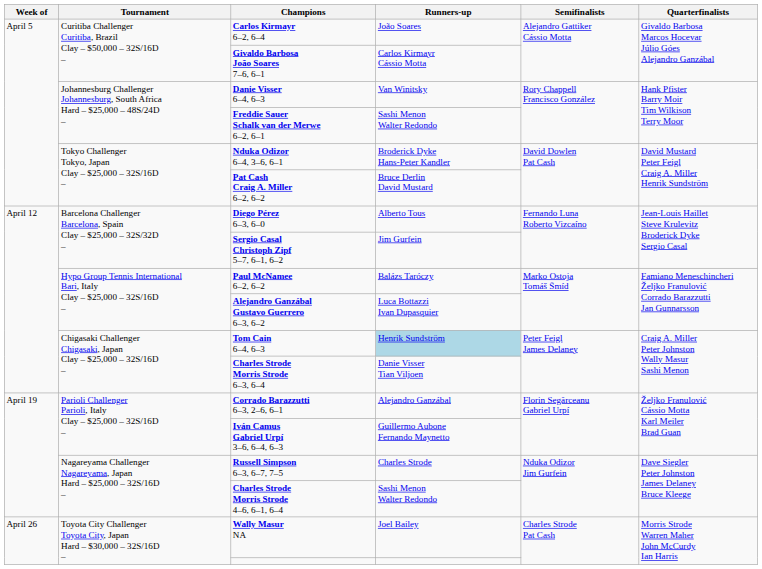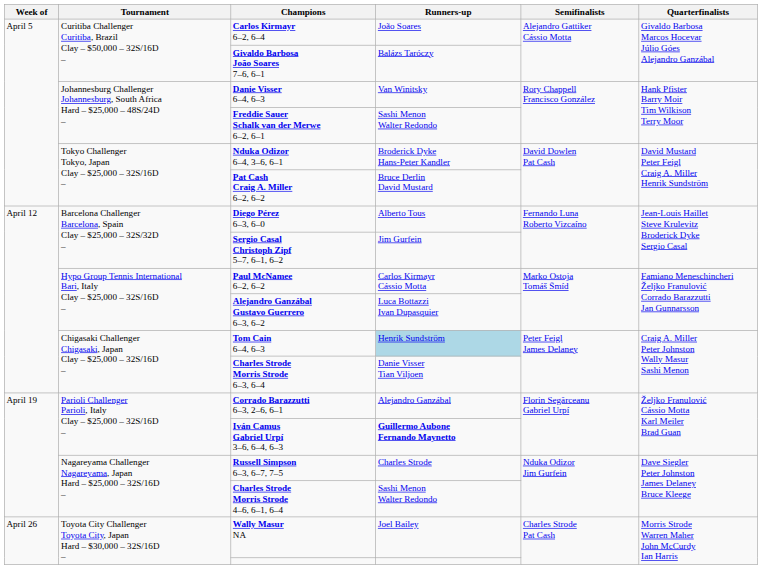Givaldo Barbosa João Soares 7–6, 6–1 | Runners-up: Carlos Kirmayr Cássio Motta -> Balázs Taróczy
Paul McNamee 6–2, 6–2 | Runners-up: Balázs Taróczy -> Carlos Kirmayr Cássio Motta
Iván Camus Gabriel Urpí 3–6, 6–4, 6–3 | Runners-up: normal -> bold
